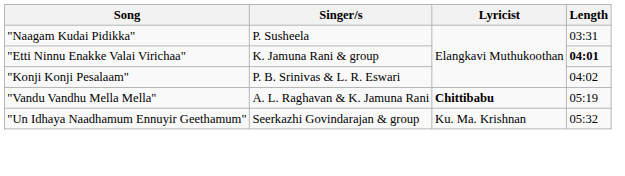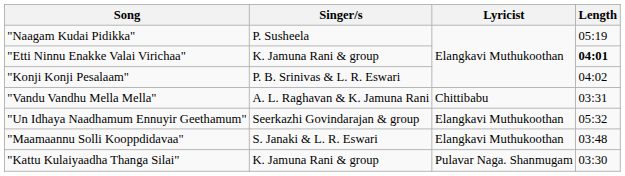"Naagam Kudai Pidikka" | Length: 03:31 -> 05:19
"Vandu Vandhu Mella Mella" | Lyricist: bold -> normal
"Vandu Vandhu Mella Mella" | Length: 05:19 -> 03:31
"Un Idhaya Naadhamum Ennuyir Geethamum" | Lyricist: Ku. Ma. Krishnan -> Elangkavi Muthukoothan
+ row: "Maamaannu Solli Kooppdidavaa" | S. Janaki & L. R. Eswari | Elangkavi Muthukoothan | 03:48
+ row: "Kattu Kulaiyaadha Thanga Silai" | K. Jamuna Rani & group | Pulavar Naga. Shanmugam | 03:30
